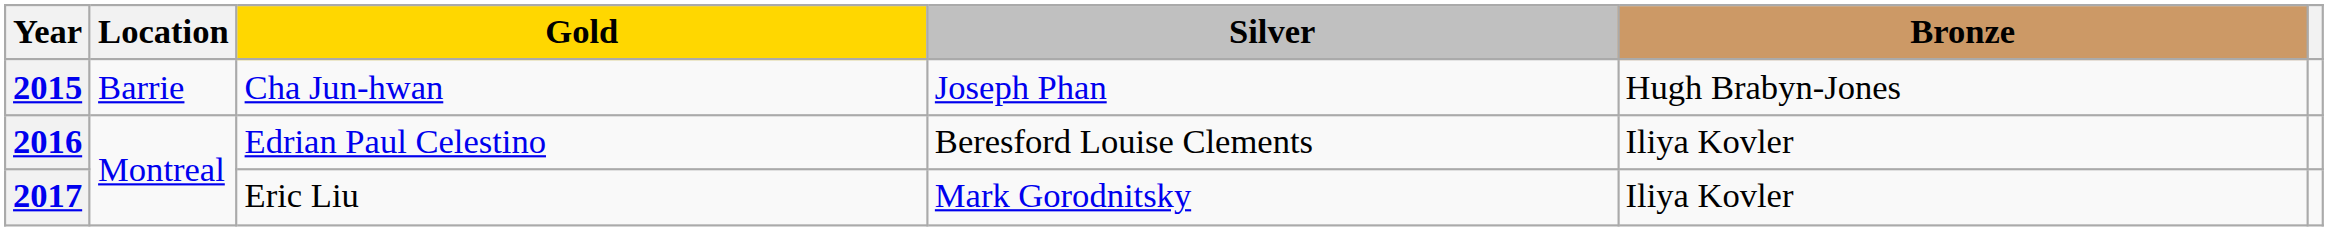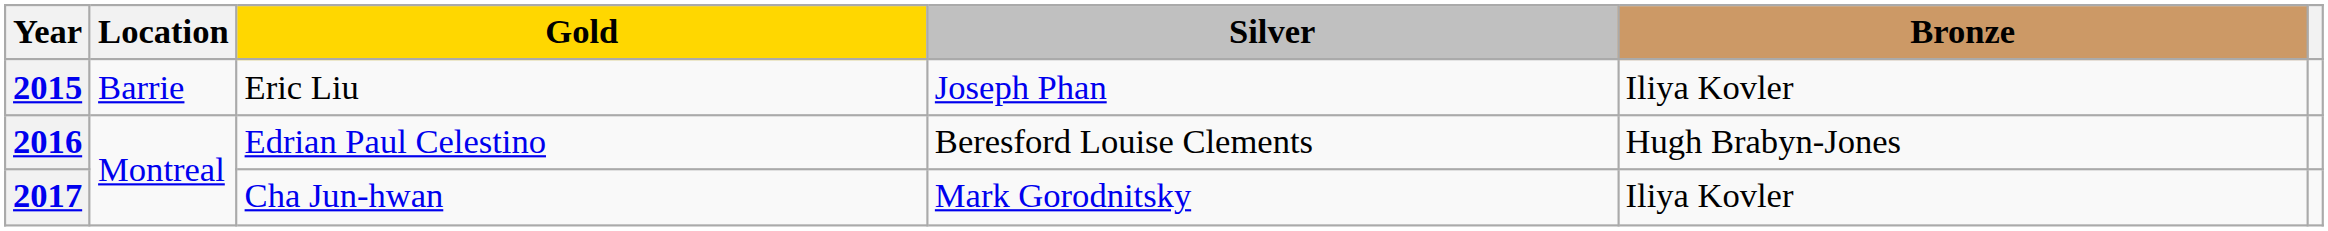2015 | Gold: Cha Jun-hwan -> Eric Liu
2015 | Bronze: Hugh Brabyn-Jones -> Iliya Kovler
2016 | Bronze: Iliya Kovler -> Hugh Brabyn-Jones
2017 | Gold: Eric Liu -> Cha Jun-hwan
